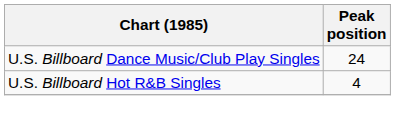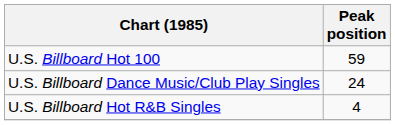+ row: U.S. Billboard Hot 100 | 59
